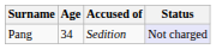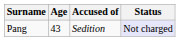Pang | Age: 34 -> 43
